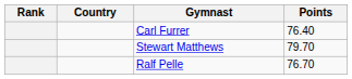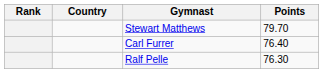rows swapped: Stewart Matthews <-> Carl Furrer
Ralf Pelle | Points: 76.70 -> 76.30
